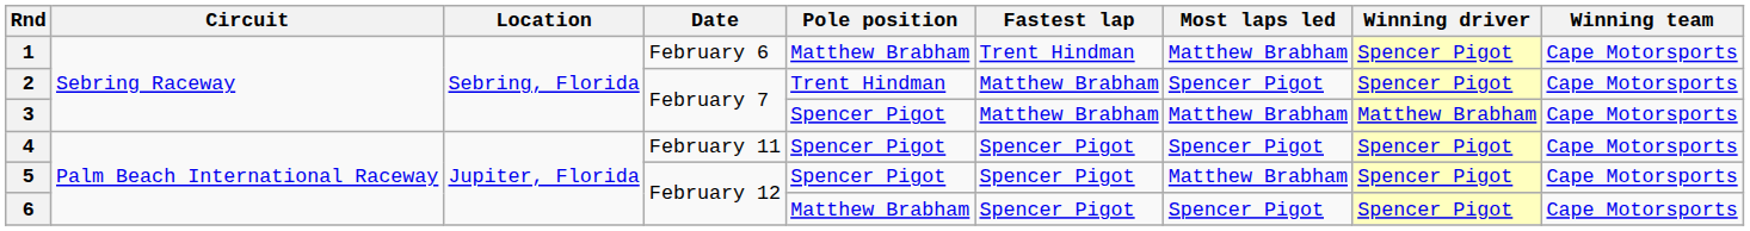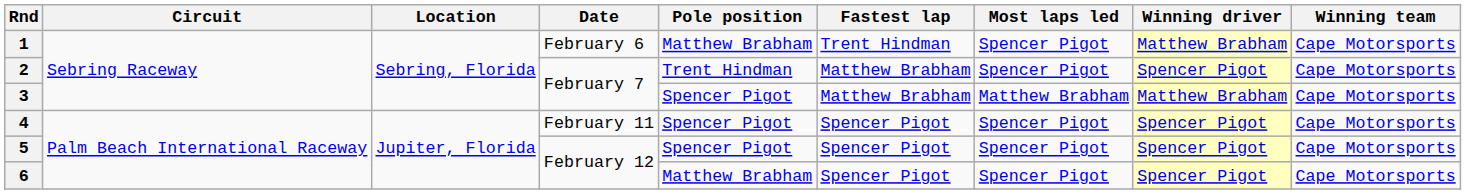1 | Most laps led: Matthew Brabham -> Spencer Pigot
1 | Winning driver: Spencer Pigot -> Matthew Brabham
5 | Most laps led: Matthew Brabham -> Spencer Pigot
